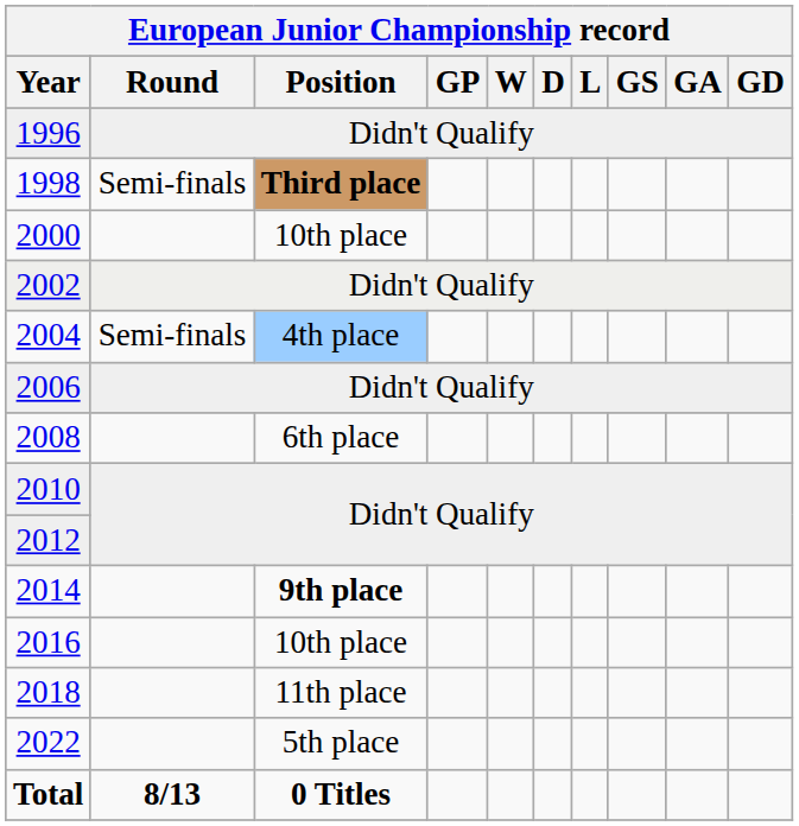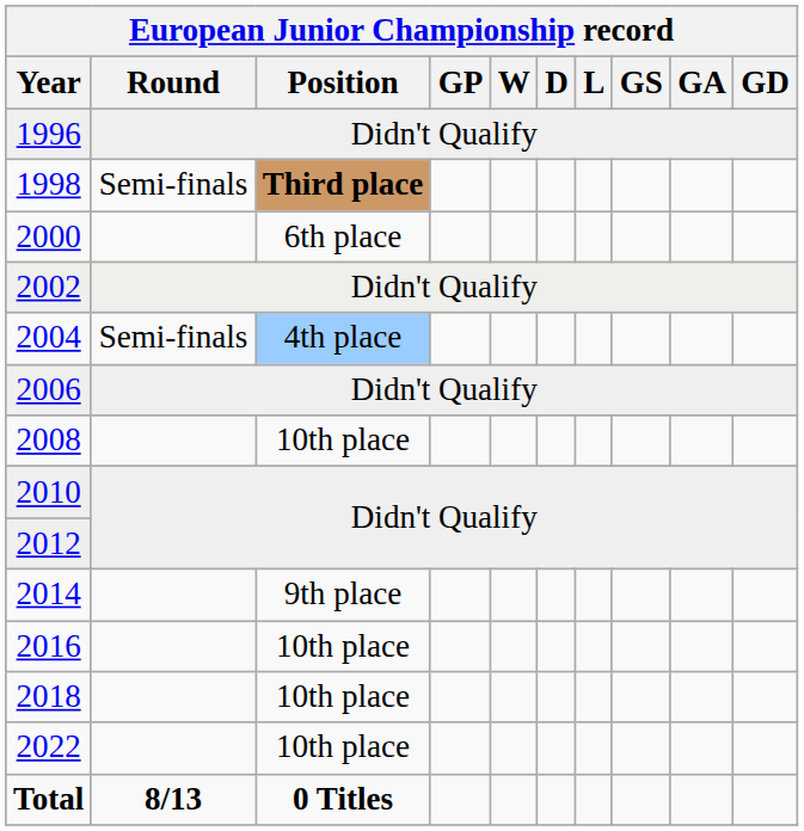2000 | European Junior Championship record / Position: 10th place -> 6th place
2008 | European Junior Championship record / Position: 6th place -> 10th place
2014 | European Junior Championship record / Position: bold -> normal
2018 | European Junior Championship record / Position: 11th place -> 10th place
2022 | European Junior Championship record / Position: 5th place -> 10th place
